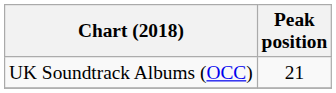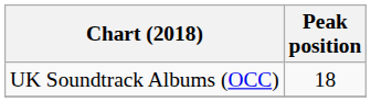UK Soundtrack Albums (OCC) | Peak position: 21 -> 18
